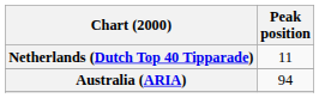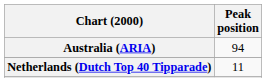rows swapped: Australia (ARIA) <-> Netherlands (Dutch Top 40 Tipparade)
